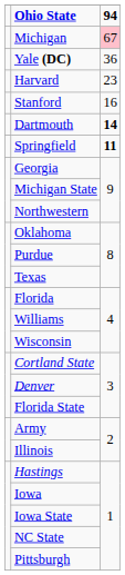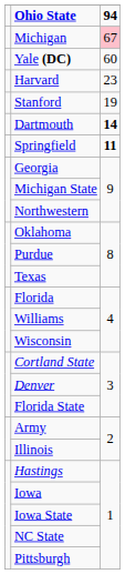Yale (DC) | 94: 36 -> 60
Stanford | 94: 16 -> 19
